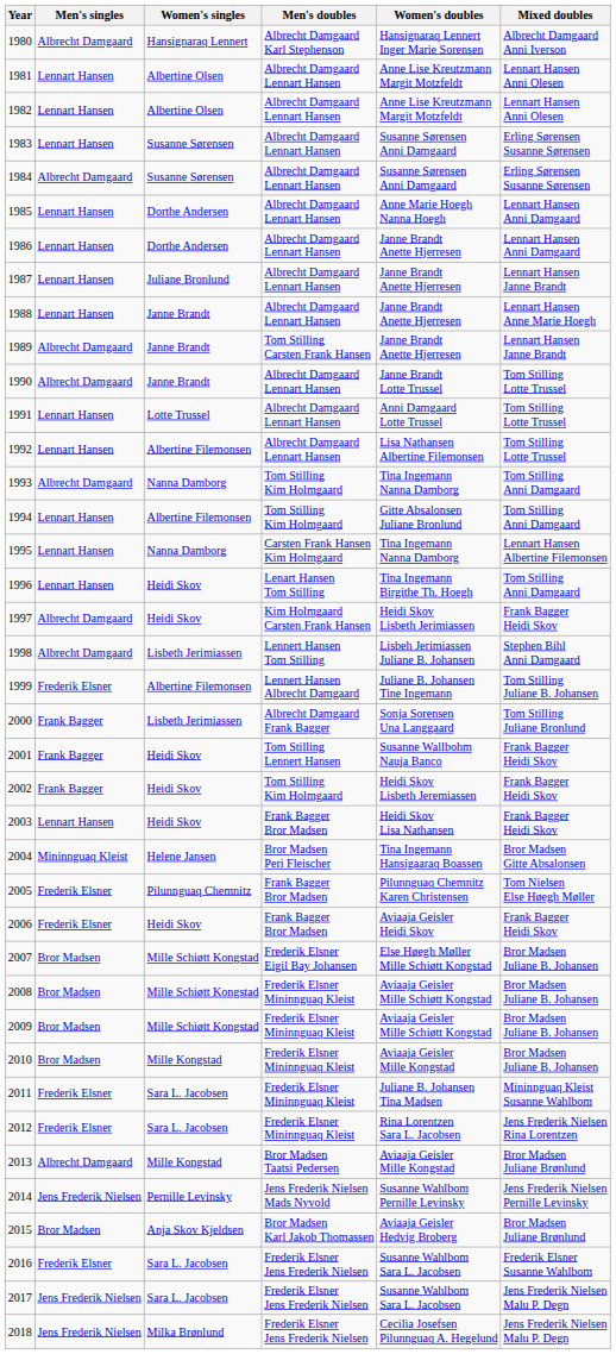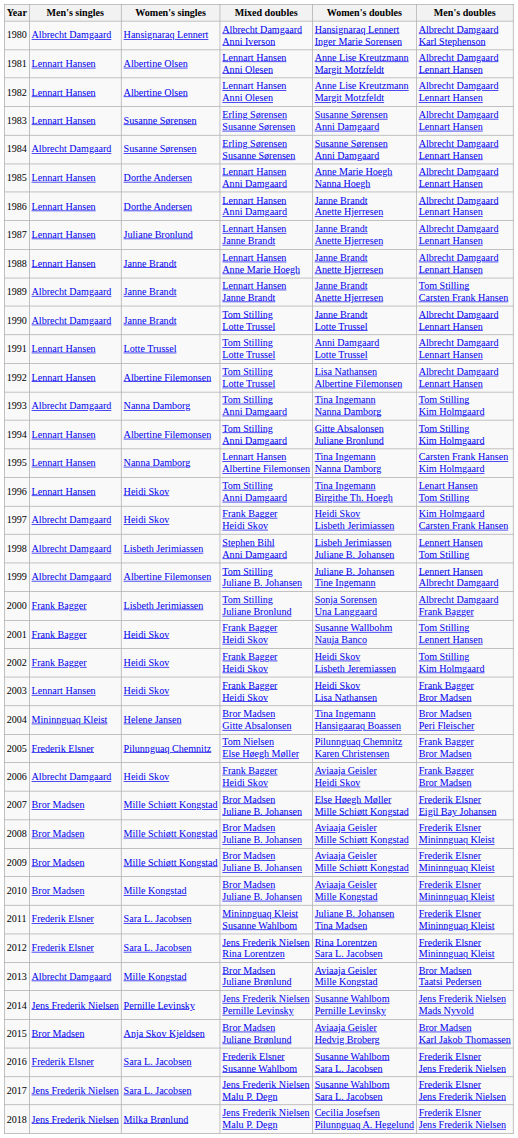columns swapped: Men's doubles <-> Mixed doubles
1999 | Men's singles: Frederik Elsner -> Albrecht Damgaard
2006 | Men's singles: Frederik Elsner -> Albrecht Damgaard
